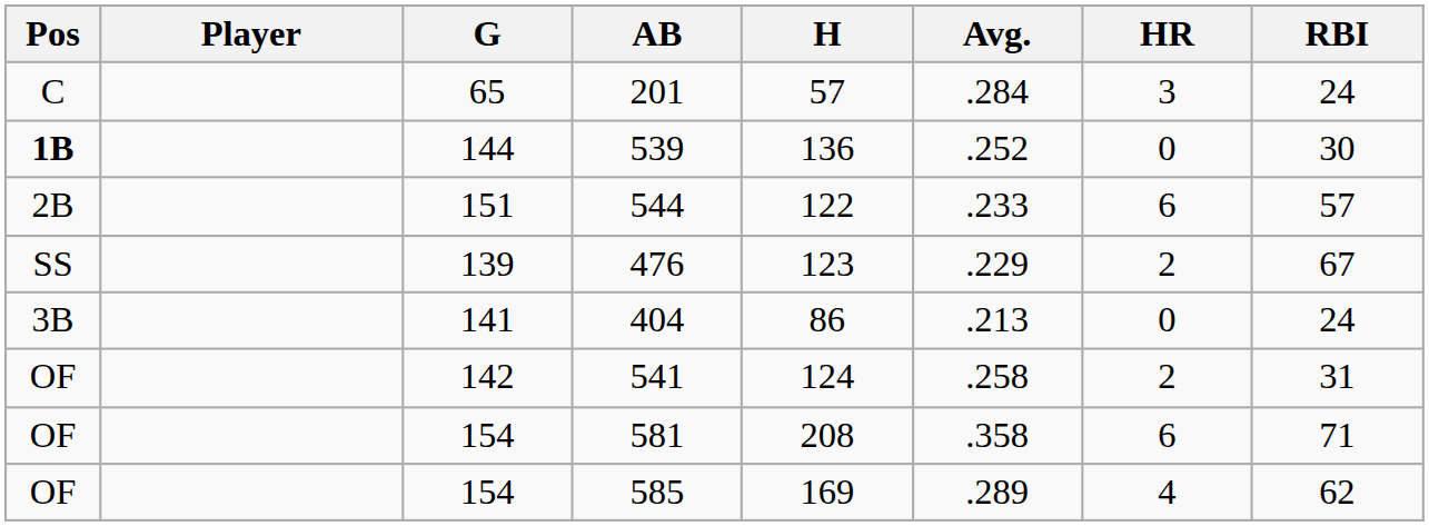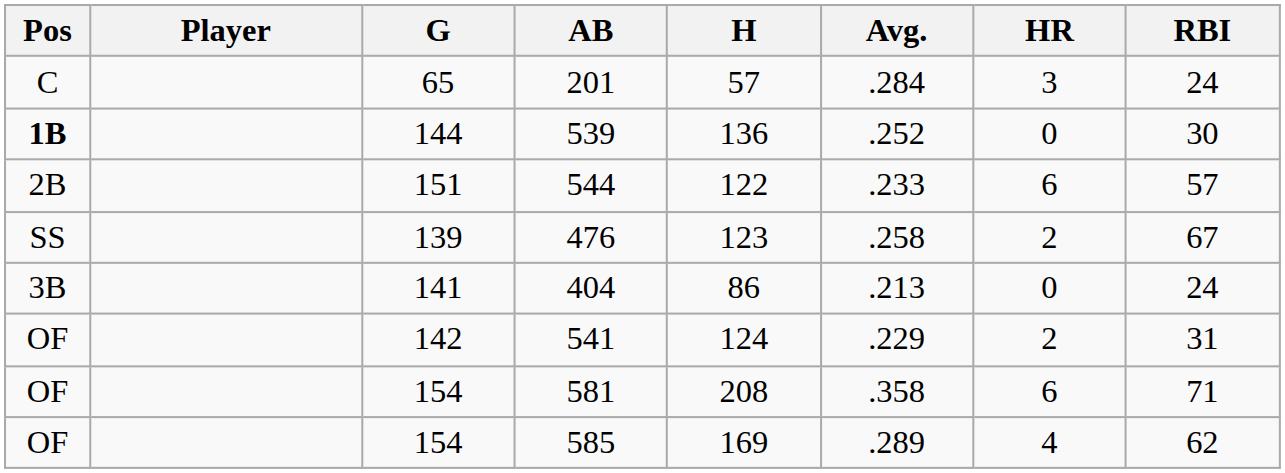476 | Avg.: .229 -> .258
541 | Avg.: .258 -> .229
